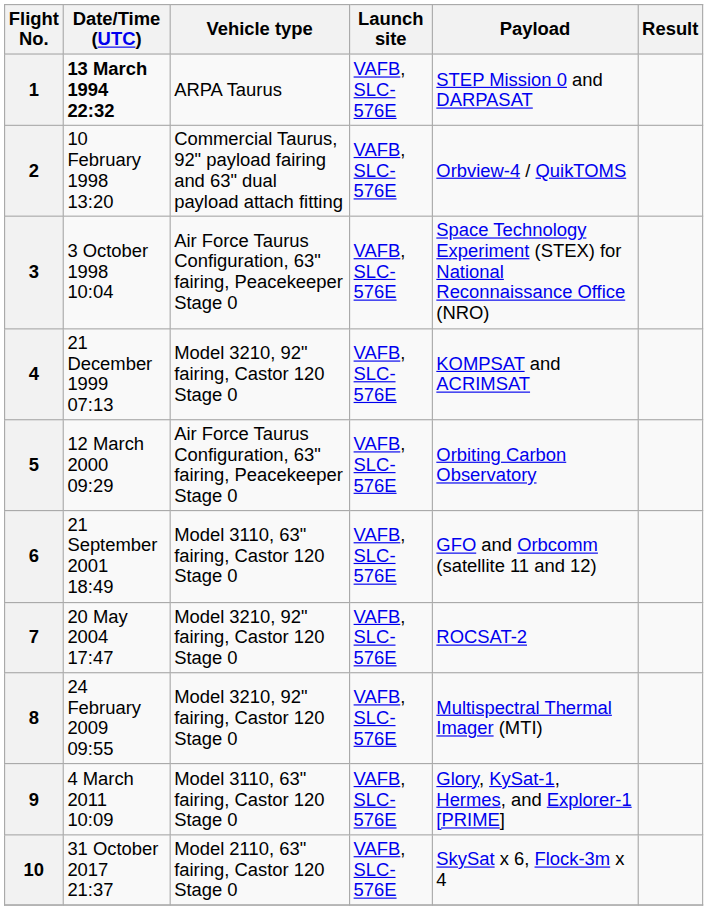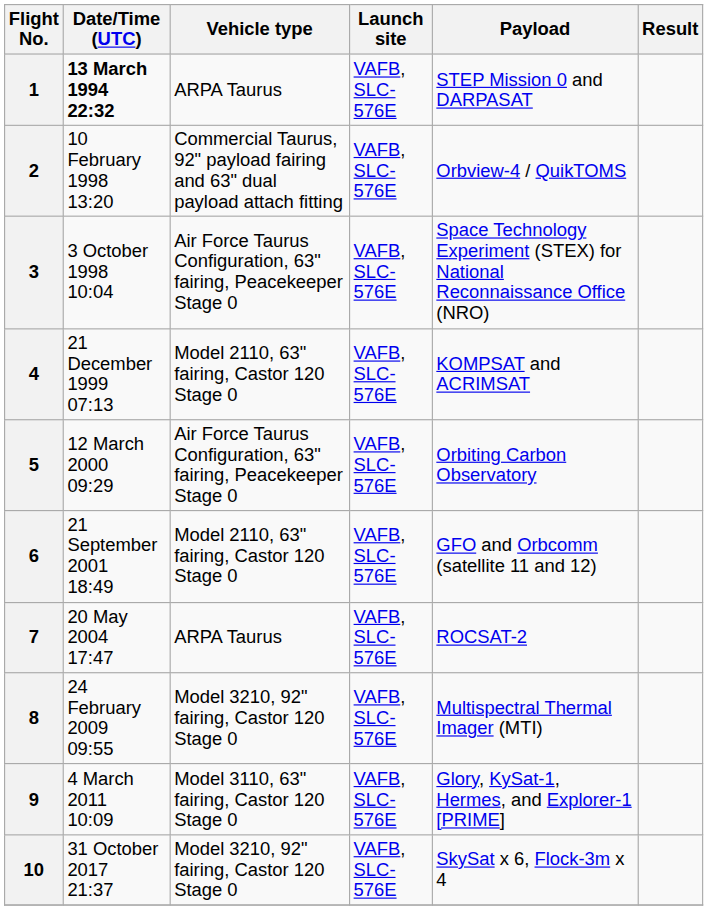4 | Vehicle type: Model 3210, 92" fairing, Castor 120 Stage 0 -> Model 2110, 63" fairing, Castor 120 Stage 0
6 | Vehicle type: Model 3110, 63" fairing, Castor 120 Stage 0 -> Model 2110, 63" fairing, Castor 120 Stage 0
7 | Vehicle type: Model 3210, 92" fairing, Castor 120 Stage 0 -> ARPA Taurus
10 | Vehicle type: Model 2110, 63" fairing, Castor 120 Stage 0 -> Model 3210, 92" fairing, Castor 120 Stage 0
